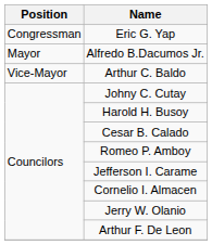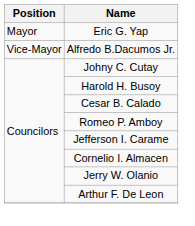Eric G. Yap | Position: Congressman -> Mayor
Alfredo B.Dacumos Jr. | Position: Mayor -> Vice-Mayor
- row: Vice-Mayor | Arthur C. Baldo
